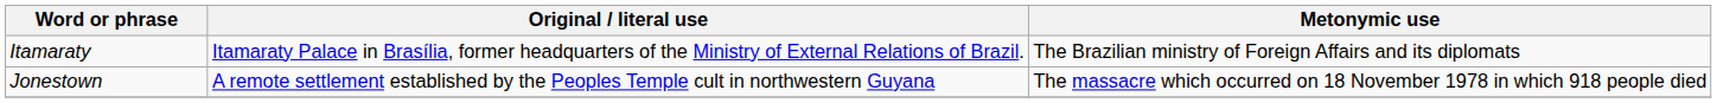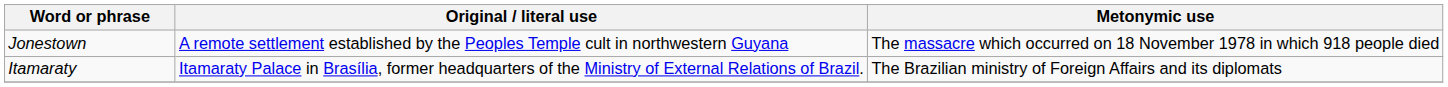rows swapped: Itamaraty <-> Jonestown
